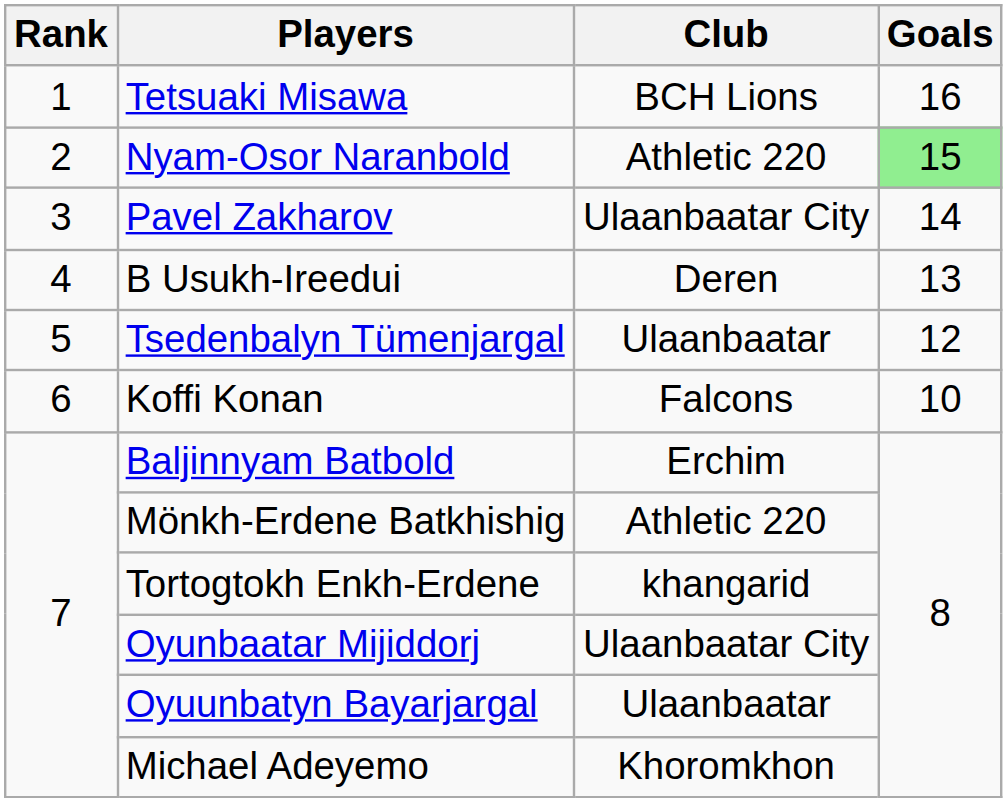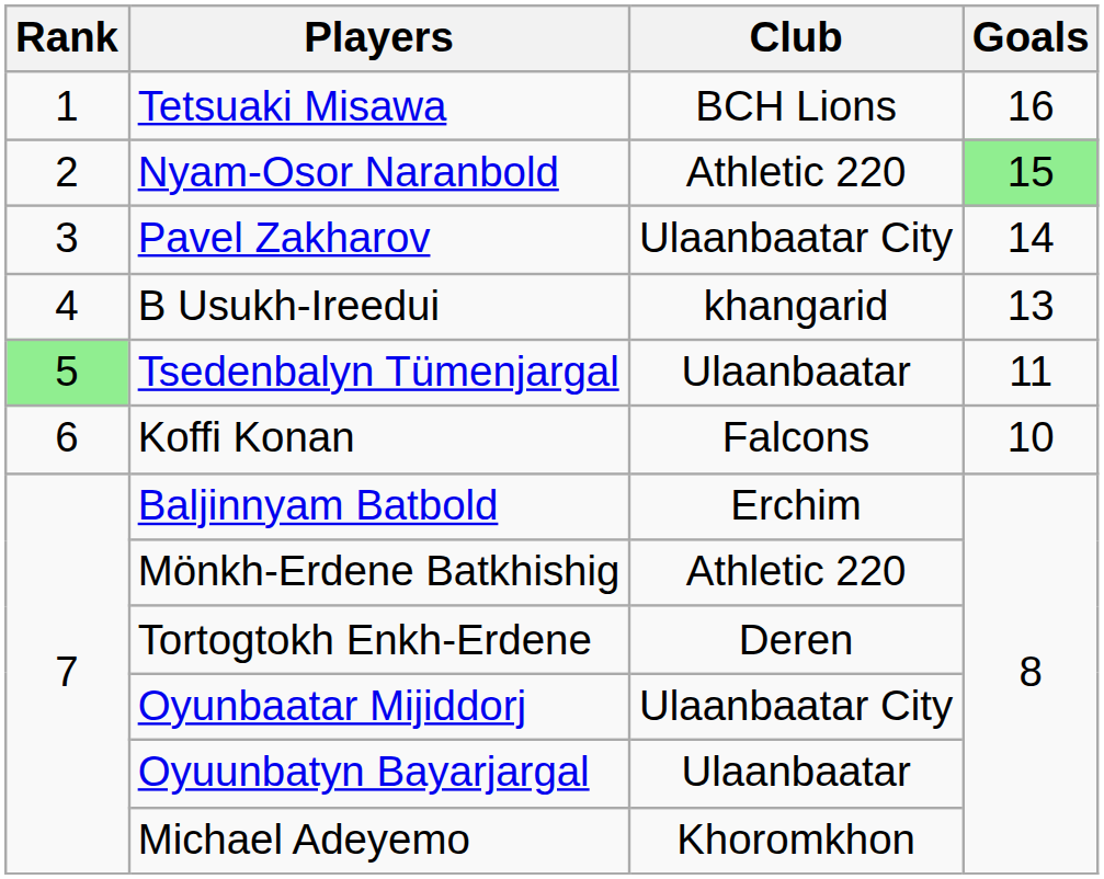B Usukh-Ireedui | Club: Deren -> khangarid
Tsedenbalyn Tümenjargal | Rank: no background -> lightgreen background
Tsedenbalyn Tümenjargal | Goals: 12 -> 11
Tortogtokh Enkh-Erdene | Club: khangarid -> Deren
